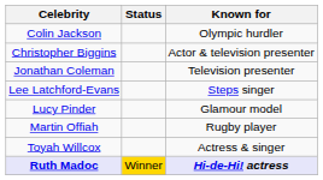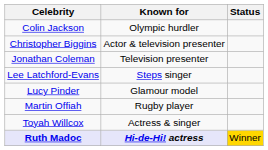columns swapped: Known for <-> Status
